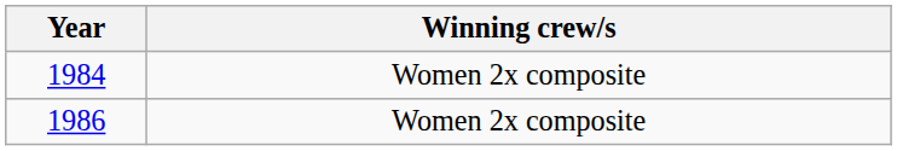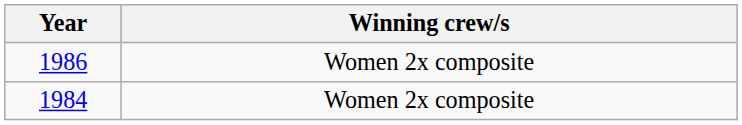rows swapped: 1984 <-> 1986
